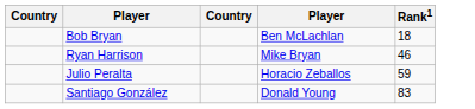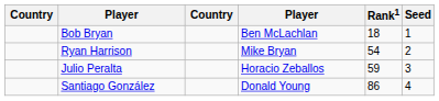+ column: Seed | 1 | 2 | 3 | 4
Ryan Harrison | Rank1: 46 -> 54
Santiago González | Rank1: 83 -> 86
